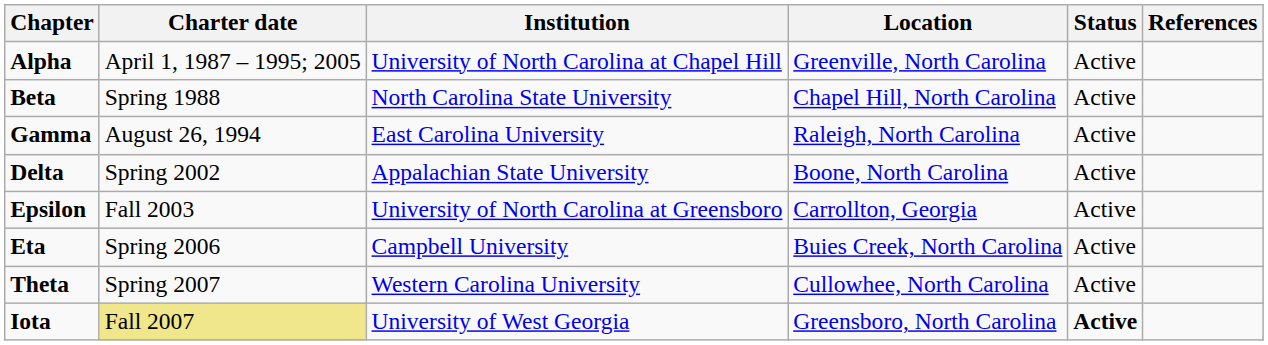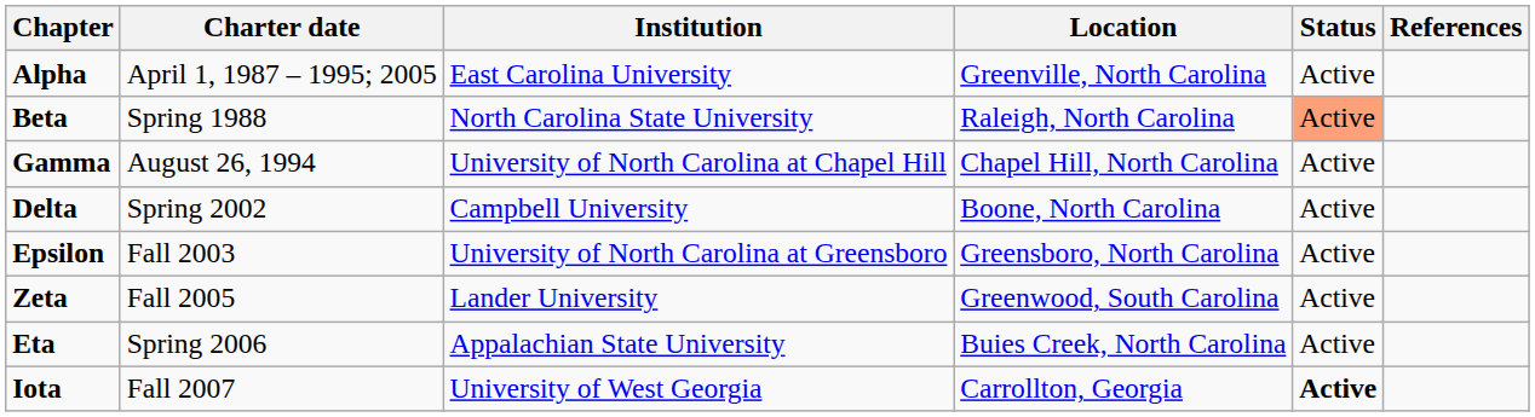Alpha | Institution: University of North Carolina at Chapel Hill -> East Carolina University
Beta | Location: Chapel Hill, North Carolina -> Raleigh, North Carolina
Beta | Status: no background -> lightsalmon background
Gamma | Institution: East Carolina University -> University of North Carolina at Chapel Hill
Gamma | Location: Raleigh, North Carolina -> Chapel Hill, North Carolina
Delta | Institution: Appalachian State University -> Campbell University
Epsilon | Location: Carrollton, Georgia -> Greensboro, North Carolina
+ row: Zeta | Fall 2005 | Lander University | Greenwood, South Carolina | Active
Eta | Institution: Campbell University -> Appalachian State University
- row: Theta | Spring 2007 | Western Carolina University | Cullowhee, North Carolina | Active
Iota | Charter date: khaki background -> no background
Iota | Location: Greensboro, North Carolina -> Carrollton, Georgia
